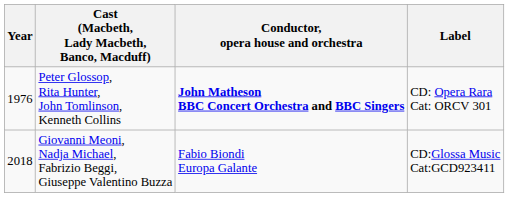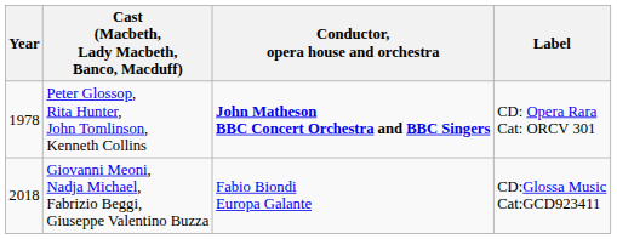Peter Glossop, Rita Hunter, John Tomlinson, Kenneth Collins | Year: 1976 -> 1978
